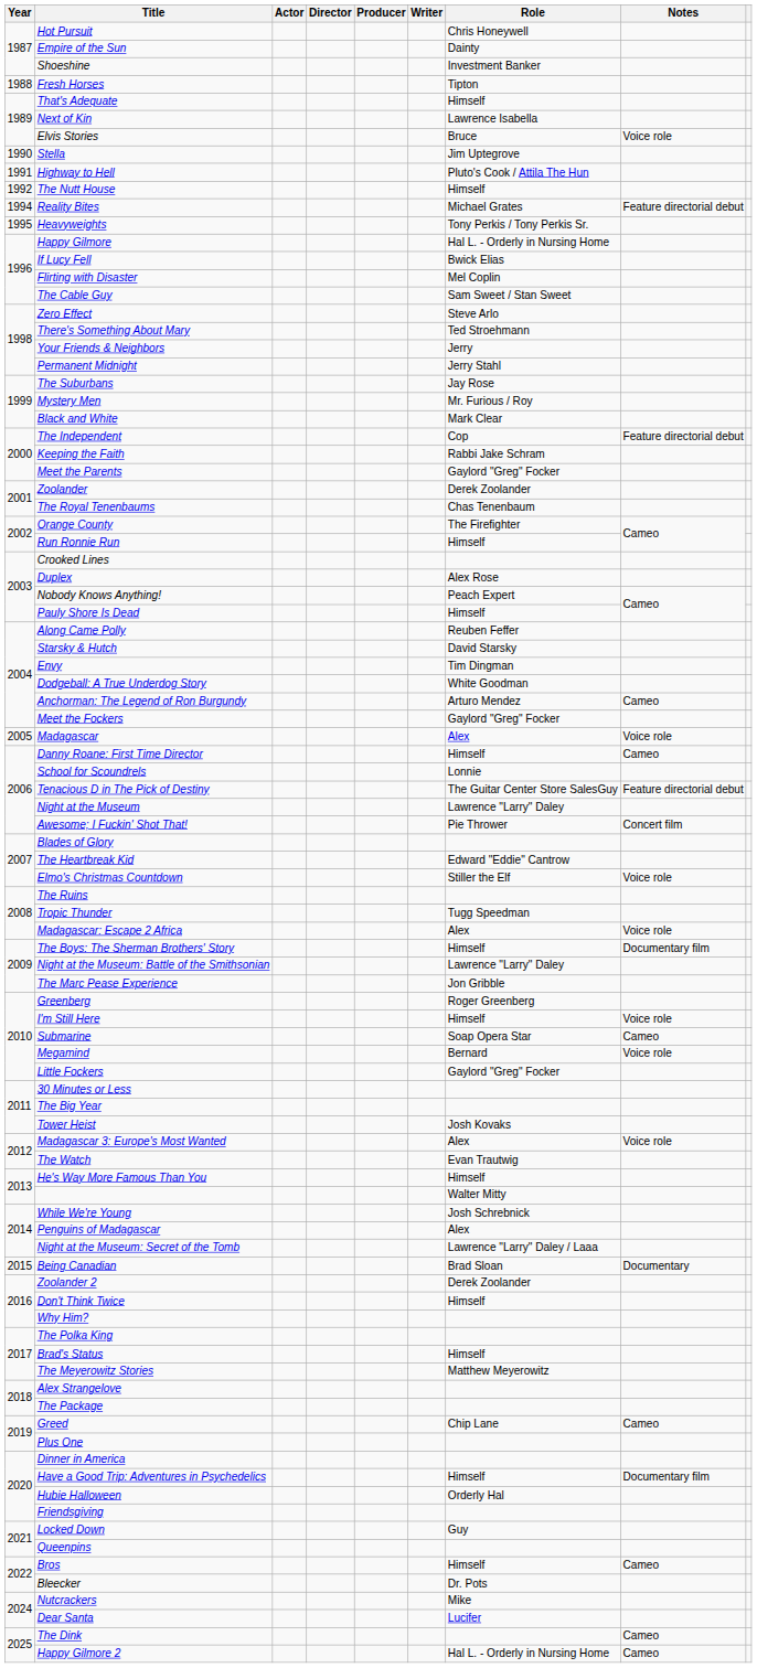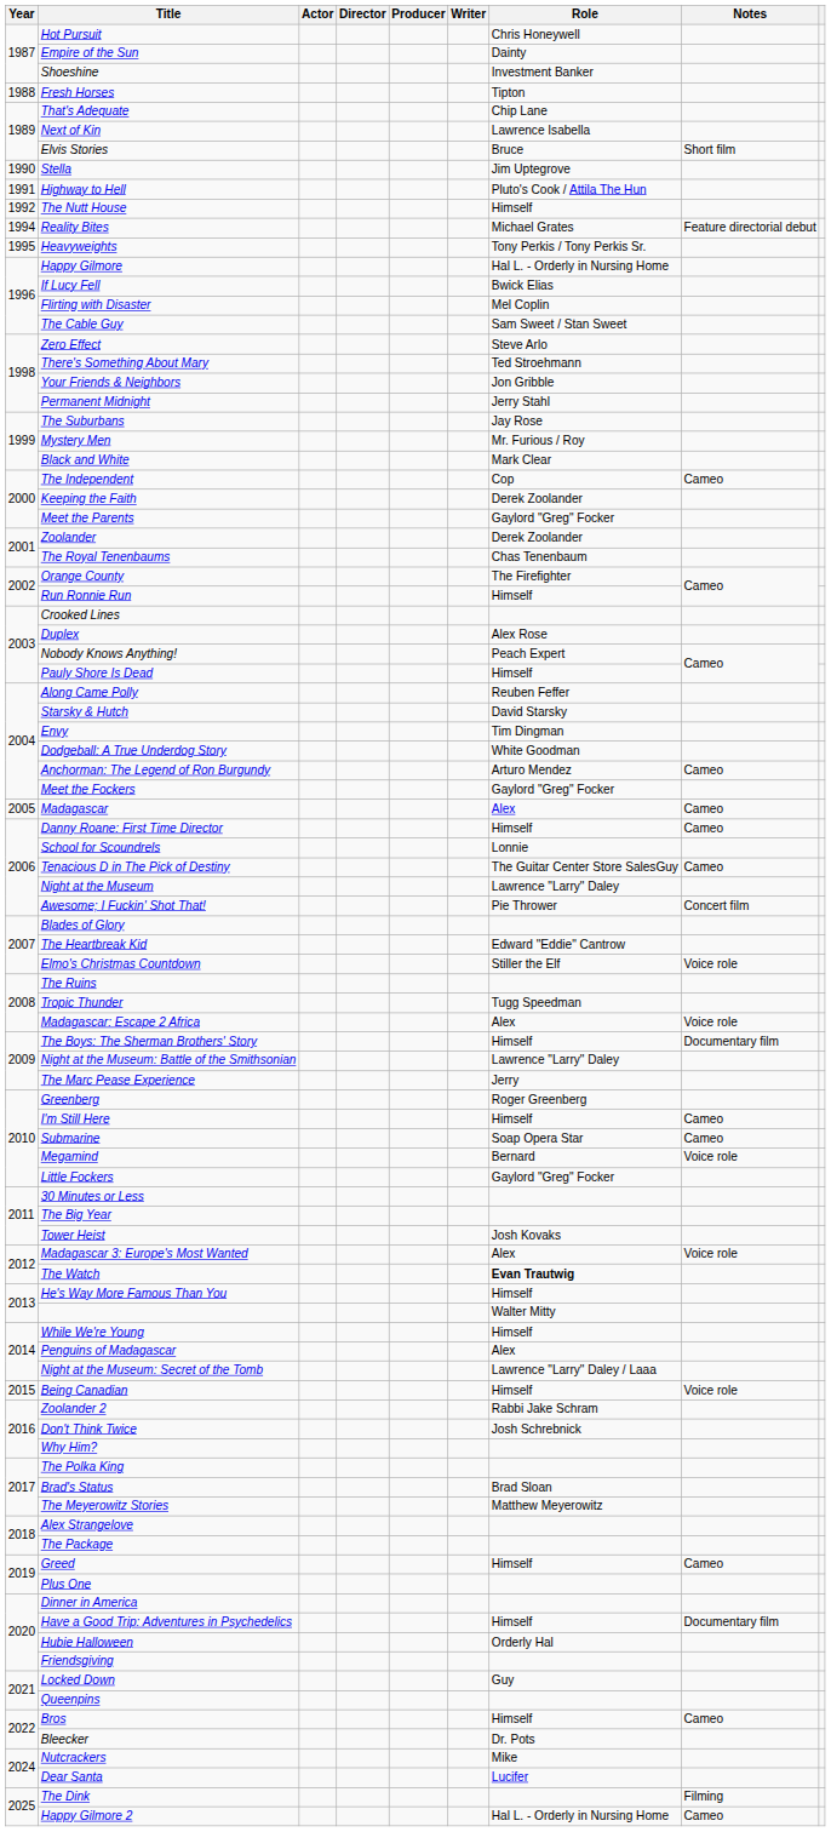That's Adequate | Role: Himself -> Chip Lane
Elvis Stories | Notes: Voice role -> Short film
Your Friends & Neighbors | Role: Jerry -> Jon Gribble
The Independent | Notes: Feature directorial debut -> Cameo
Keeping the Faith | Role: Rabbi Jake Schram -> Derek Zoolander
Madagascar | Notes: Voice role -> Cameo
Tenacious D in The Pick of Destiny | Notes: Feature directorial debut -> Cameo
The Marc Pease Experience | Role: Jon Gribble -> Jerry
I'm Still Here | Notes: Voice role -> Cameo
The Watch | Role: normal -> bold
While We're Young | Role: Josh Schrebnick -> Himself
Being Canadian | Role: Brad Sloan -> Himself
Being Canadian | Notes: Documentary -> Voice role
Zoolander 2 | Role: Derek Zoolander -> Rabbi Jake Schram
Don't Think Twice | Role: Himself -> Josh Schrebnick
Brad's Status | Role: Himself -> Brad Sloan
Greed | Role: Chip Lane -> Himself
The Dink | Notes: Cameo -> Filming
